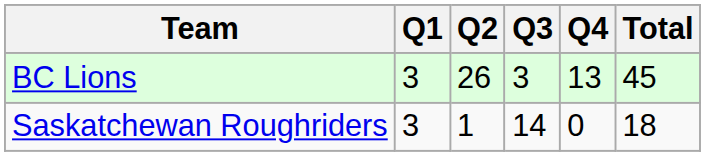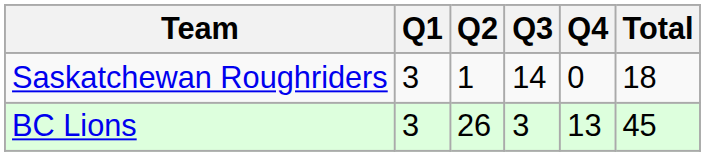rows swapped: Saskatchewan Roughriders <-> BC Lions
